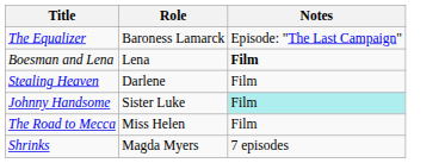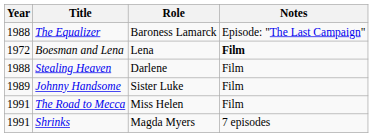+ column: Year | 1988 | 1972 | 1988 | 1989 | 1991 | 1991
Johnny Handsome | Notes: paleturquoise background -> no background
